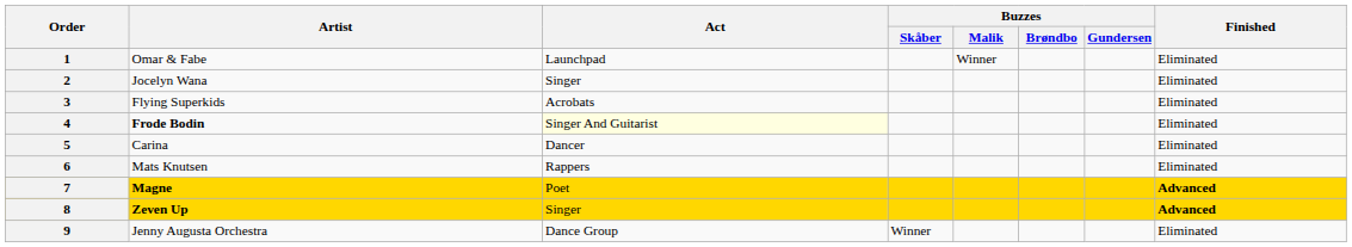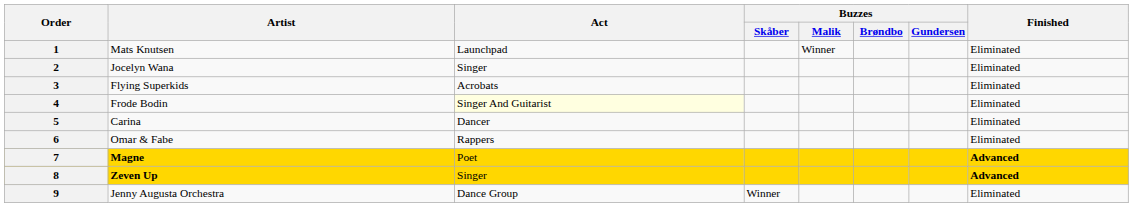1 | Artist: Omar & Fabe -> Mats Knutsen
4 | Artist: bold -> normal
6 | Artist: Mats Knutsen -> Omar & Fabe
